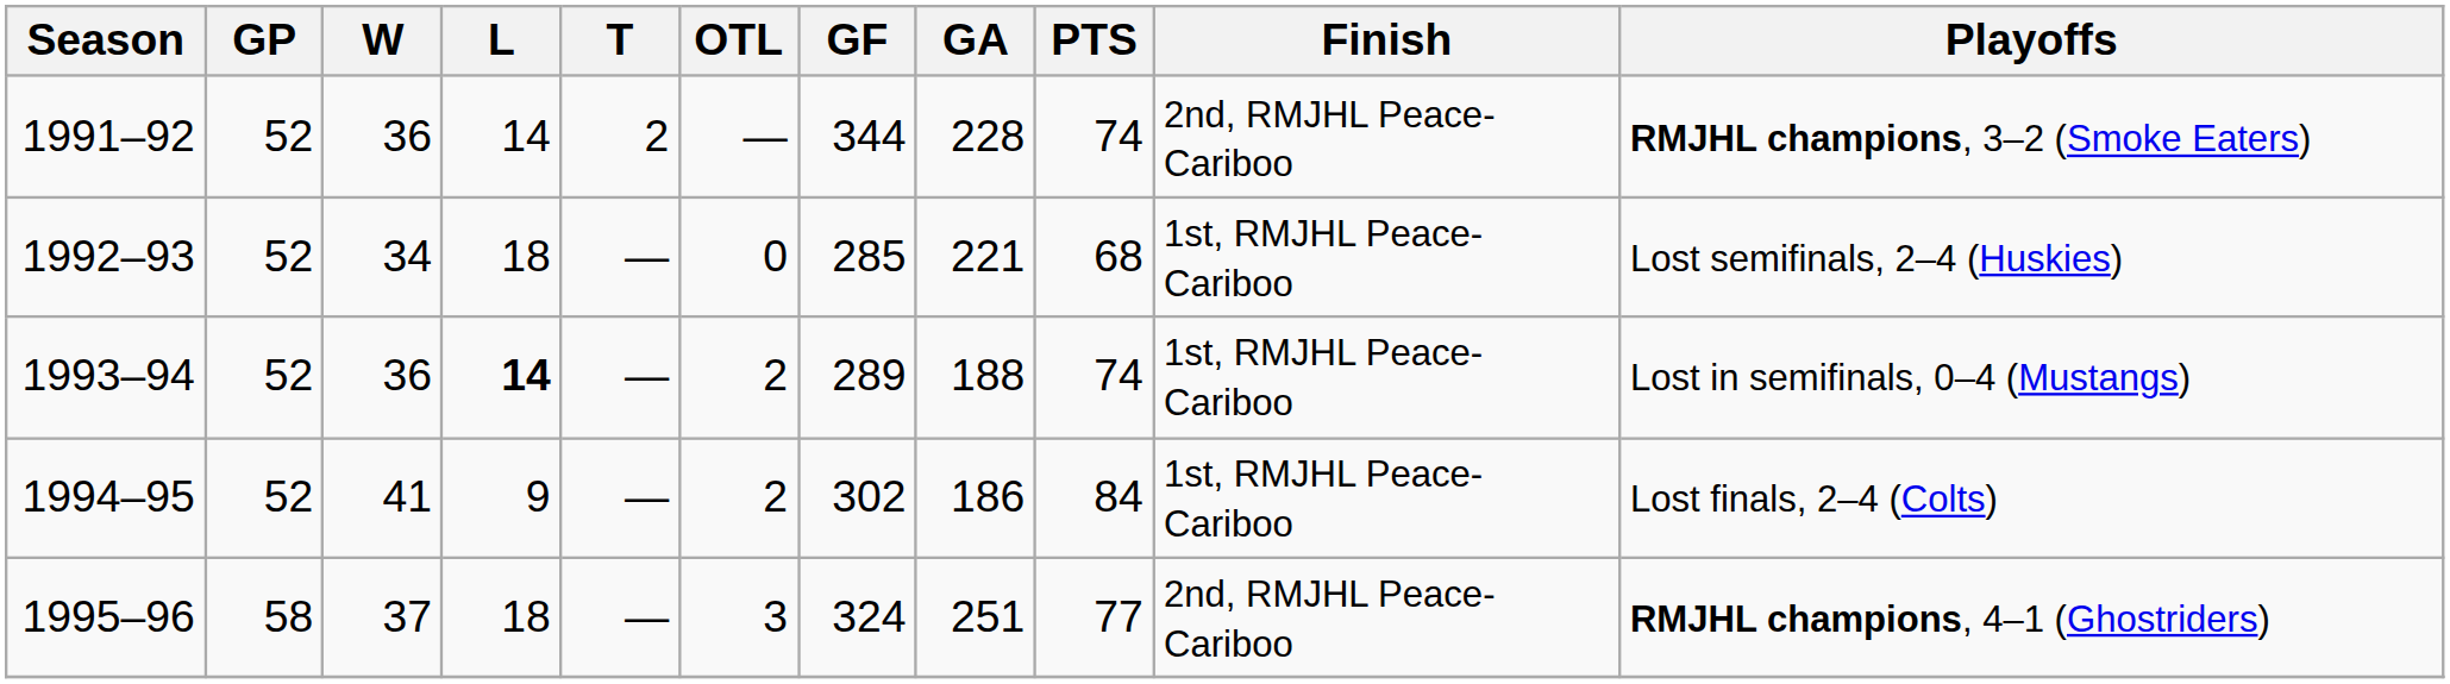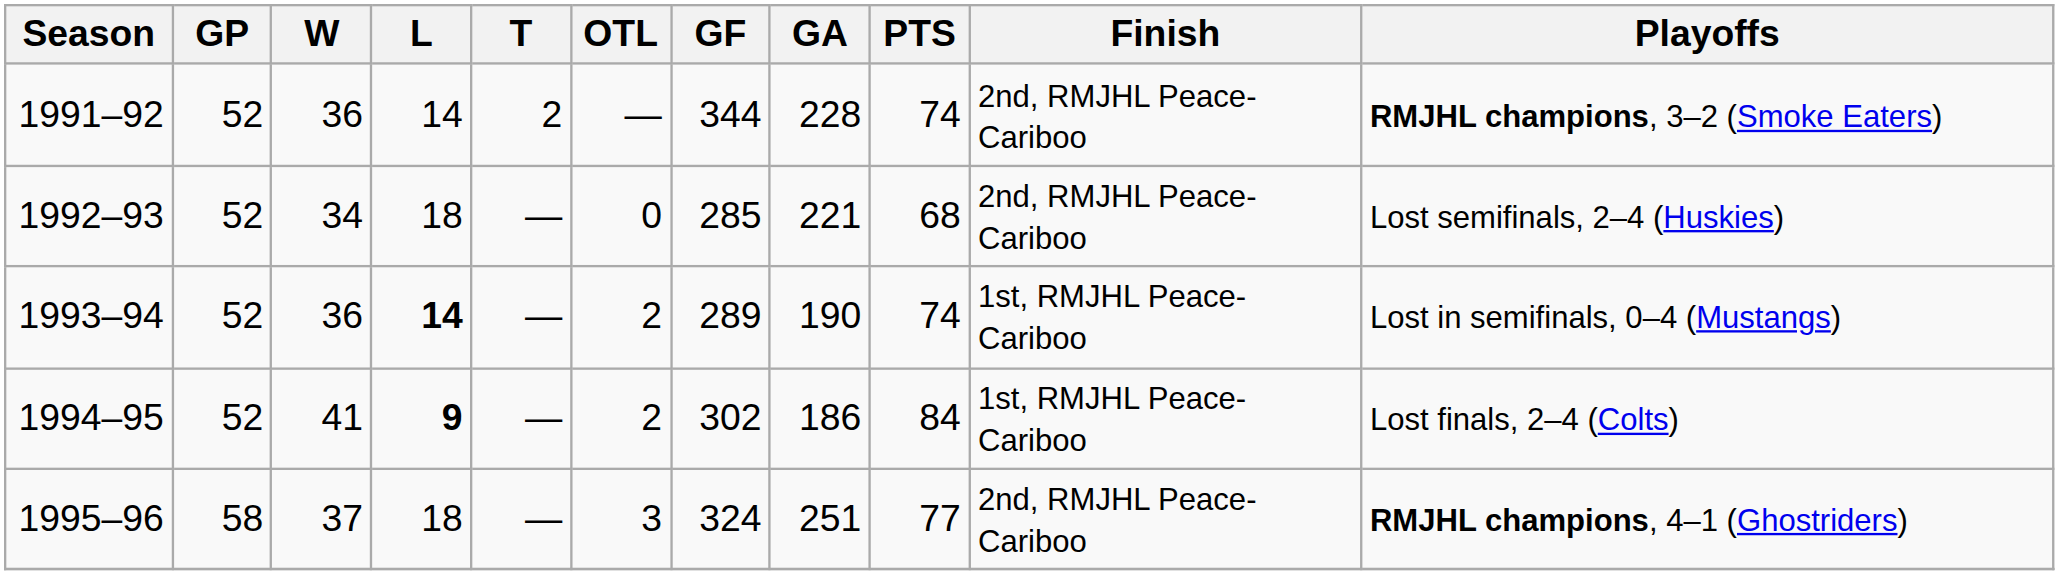1992–93 | Finish: 1st, RMJHL Peace-Cariboo -> 2nd, RMJHL Peace-Cariboo
1993–94 | GA: 188 -> 190
1994–95 | L: normal -> bold
